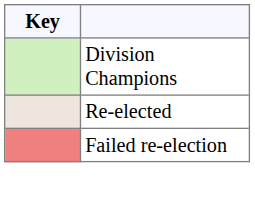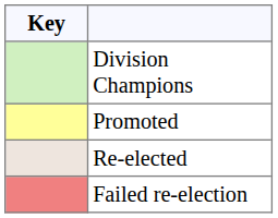+ row: Promoted
